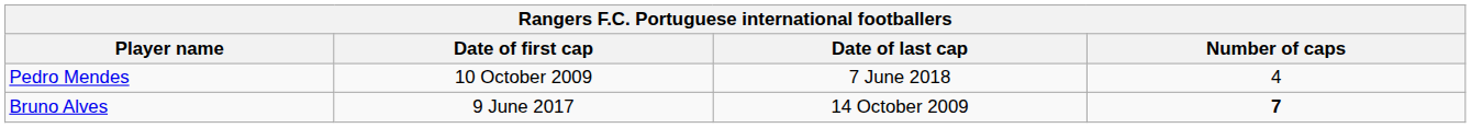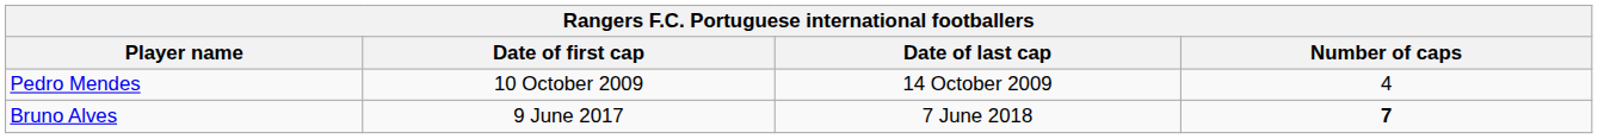Pedro Mendes | Date of last cap: 7 June 2018 -> 14 October 2009
Bruno Alves | Date of last cap: 14 October 2009 -> 7 June 2018
